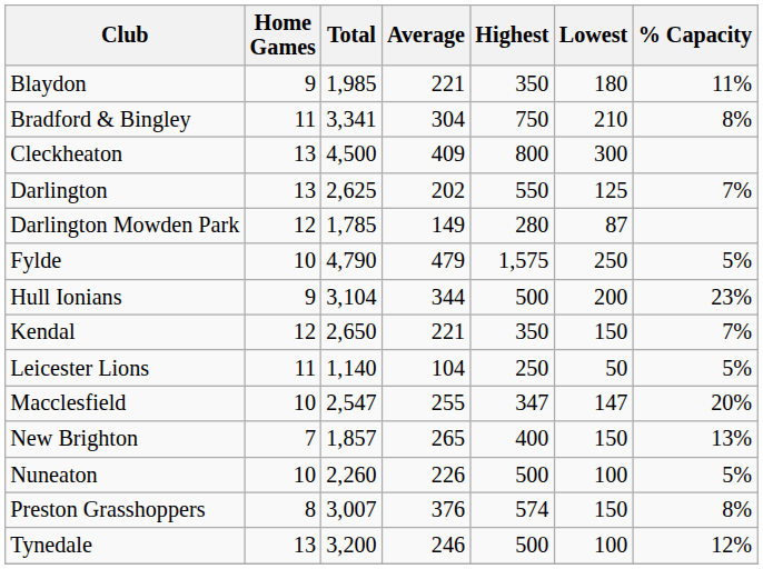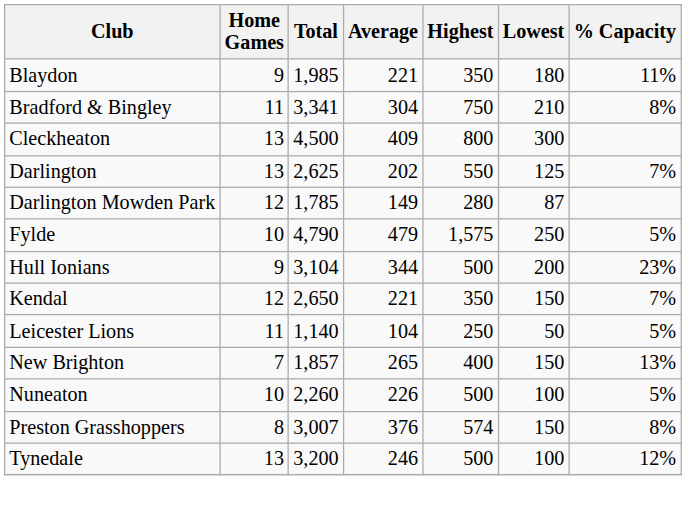- row: Macclesfield | 10 | 2,547 | 255 | 347 | 147 | 20%
